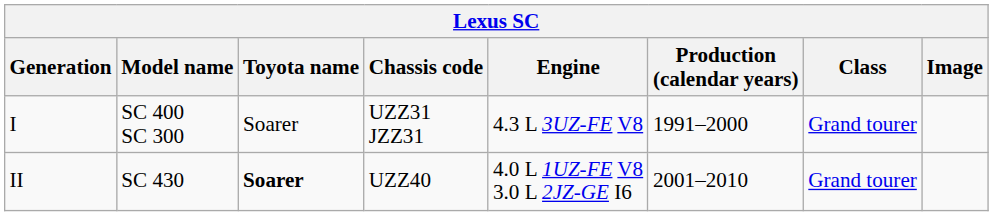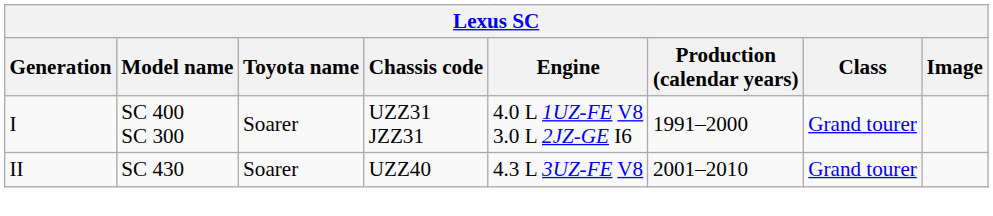I | Engine: 4.3 L 3UZ-FE V8 -> 4.0 L 1UZ-FE V8 3.0 L 2JZ-GE I6
II | Toyota name: bold -> normal
II | Engine: 4.0 L 1UZ-FE V8 3.0 L 2JZ-GE I6 -> 4.3 L 3UZ-FE V8
